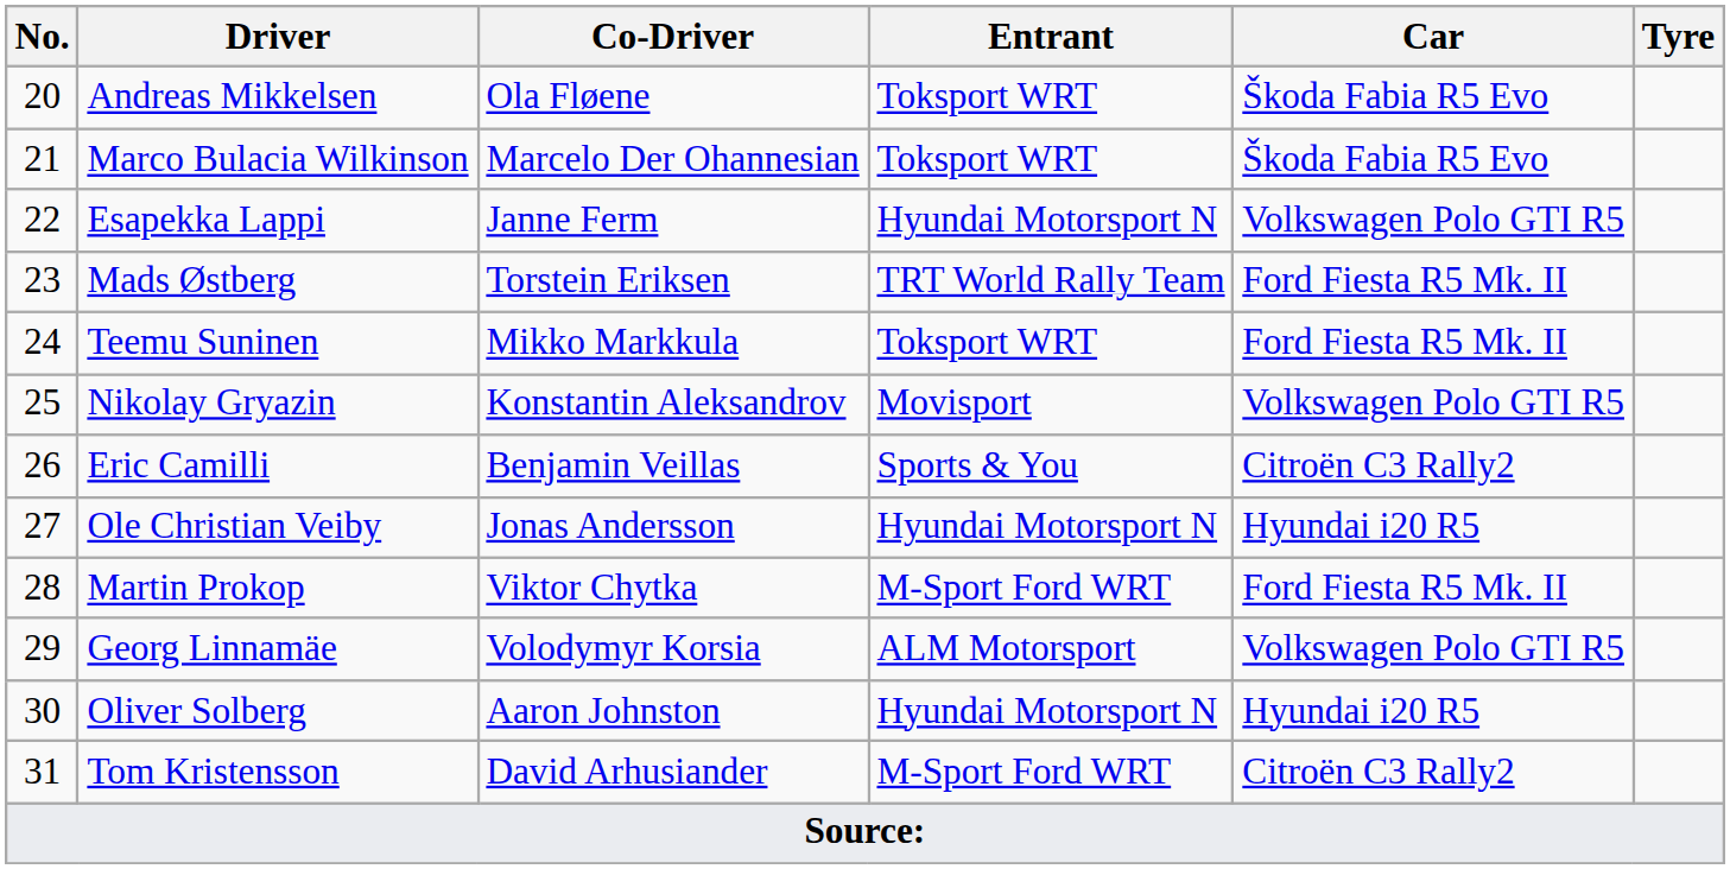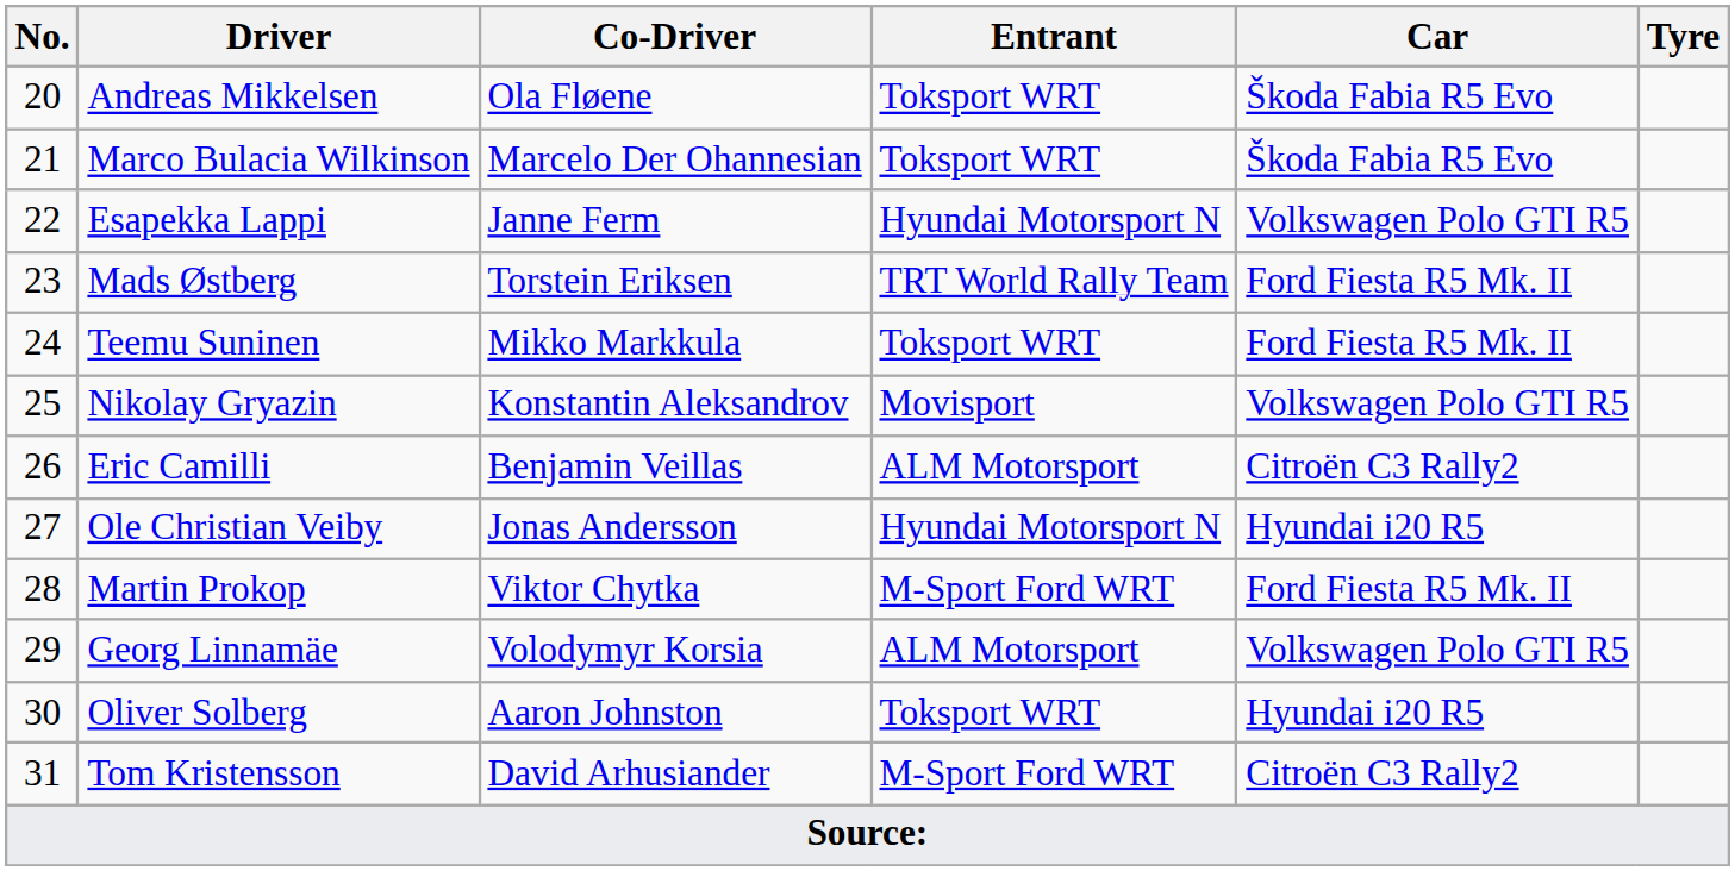Eric Camilli | Entrant: Sports & You -> ALM Motorsport
Oliver Solberg | Entrant: Hyundai Motorsport N -> Toksport WRT
